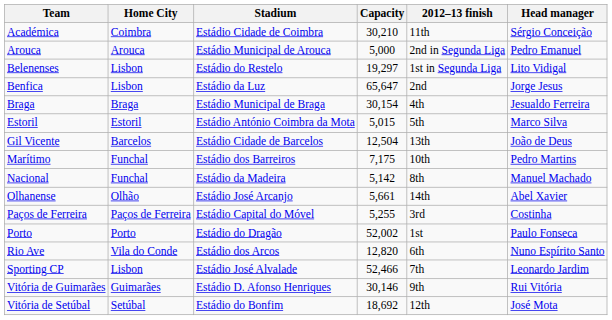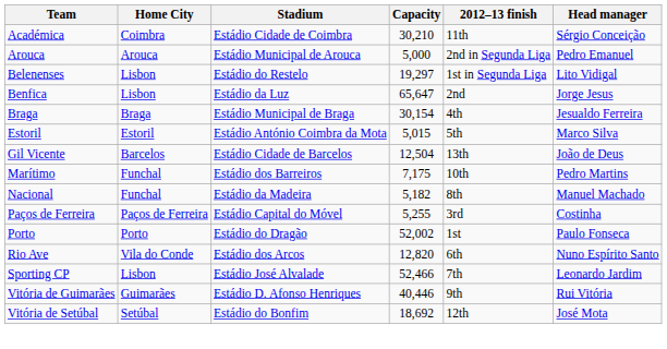Nacional | Capacity: 5,142 -> 5,182
- row: Olhanense | Olhão | Estádio José Arcanjo | 5,661 | 14th | Abel Xavier
Vitória de Guimarães | Capacity: 30,146 -> 40,446
